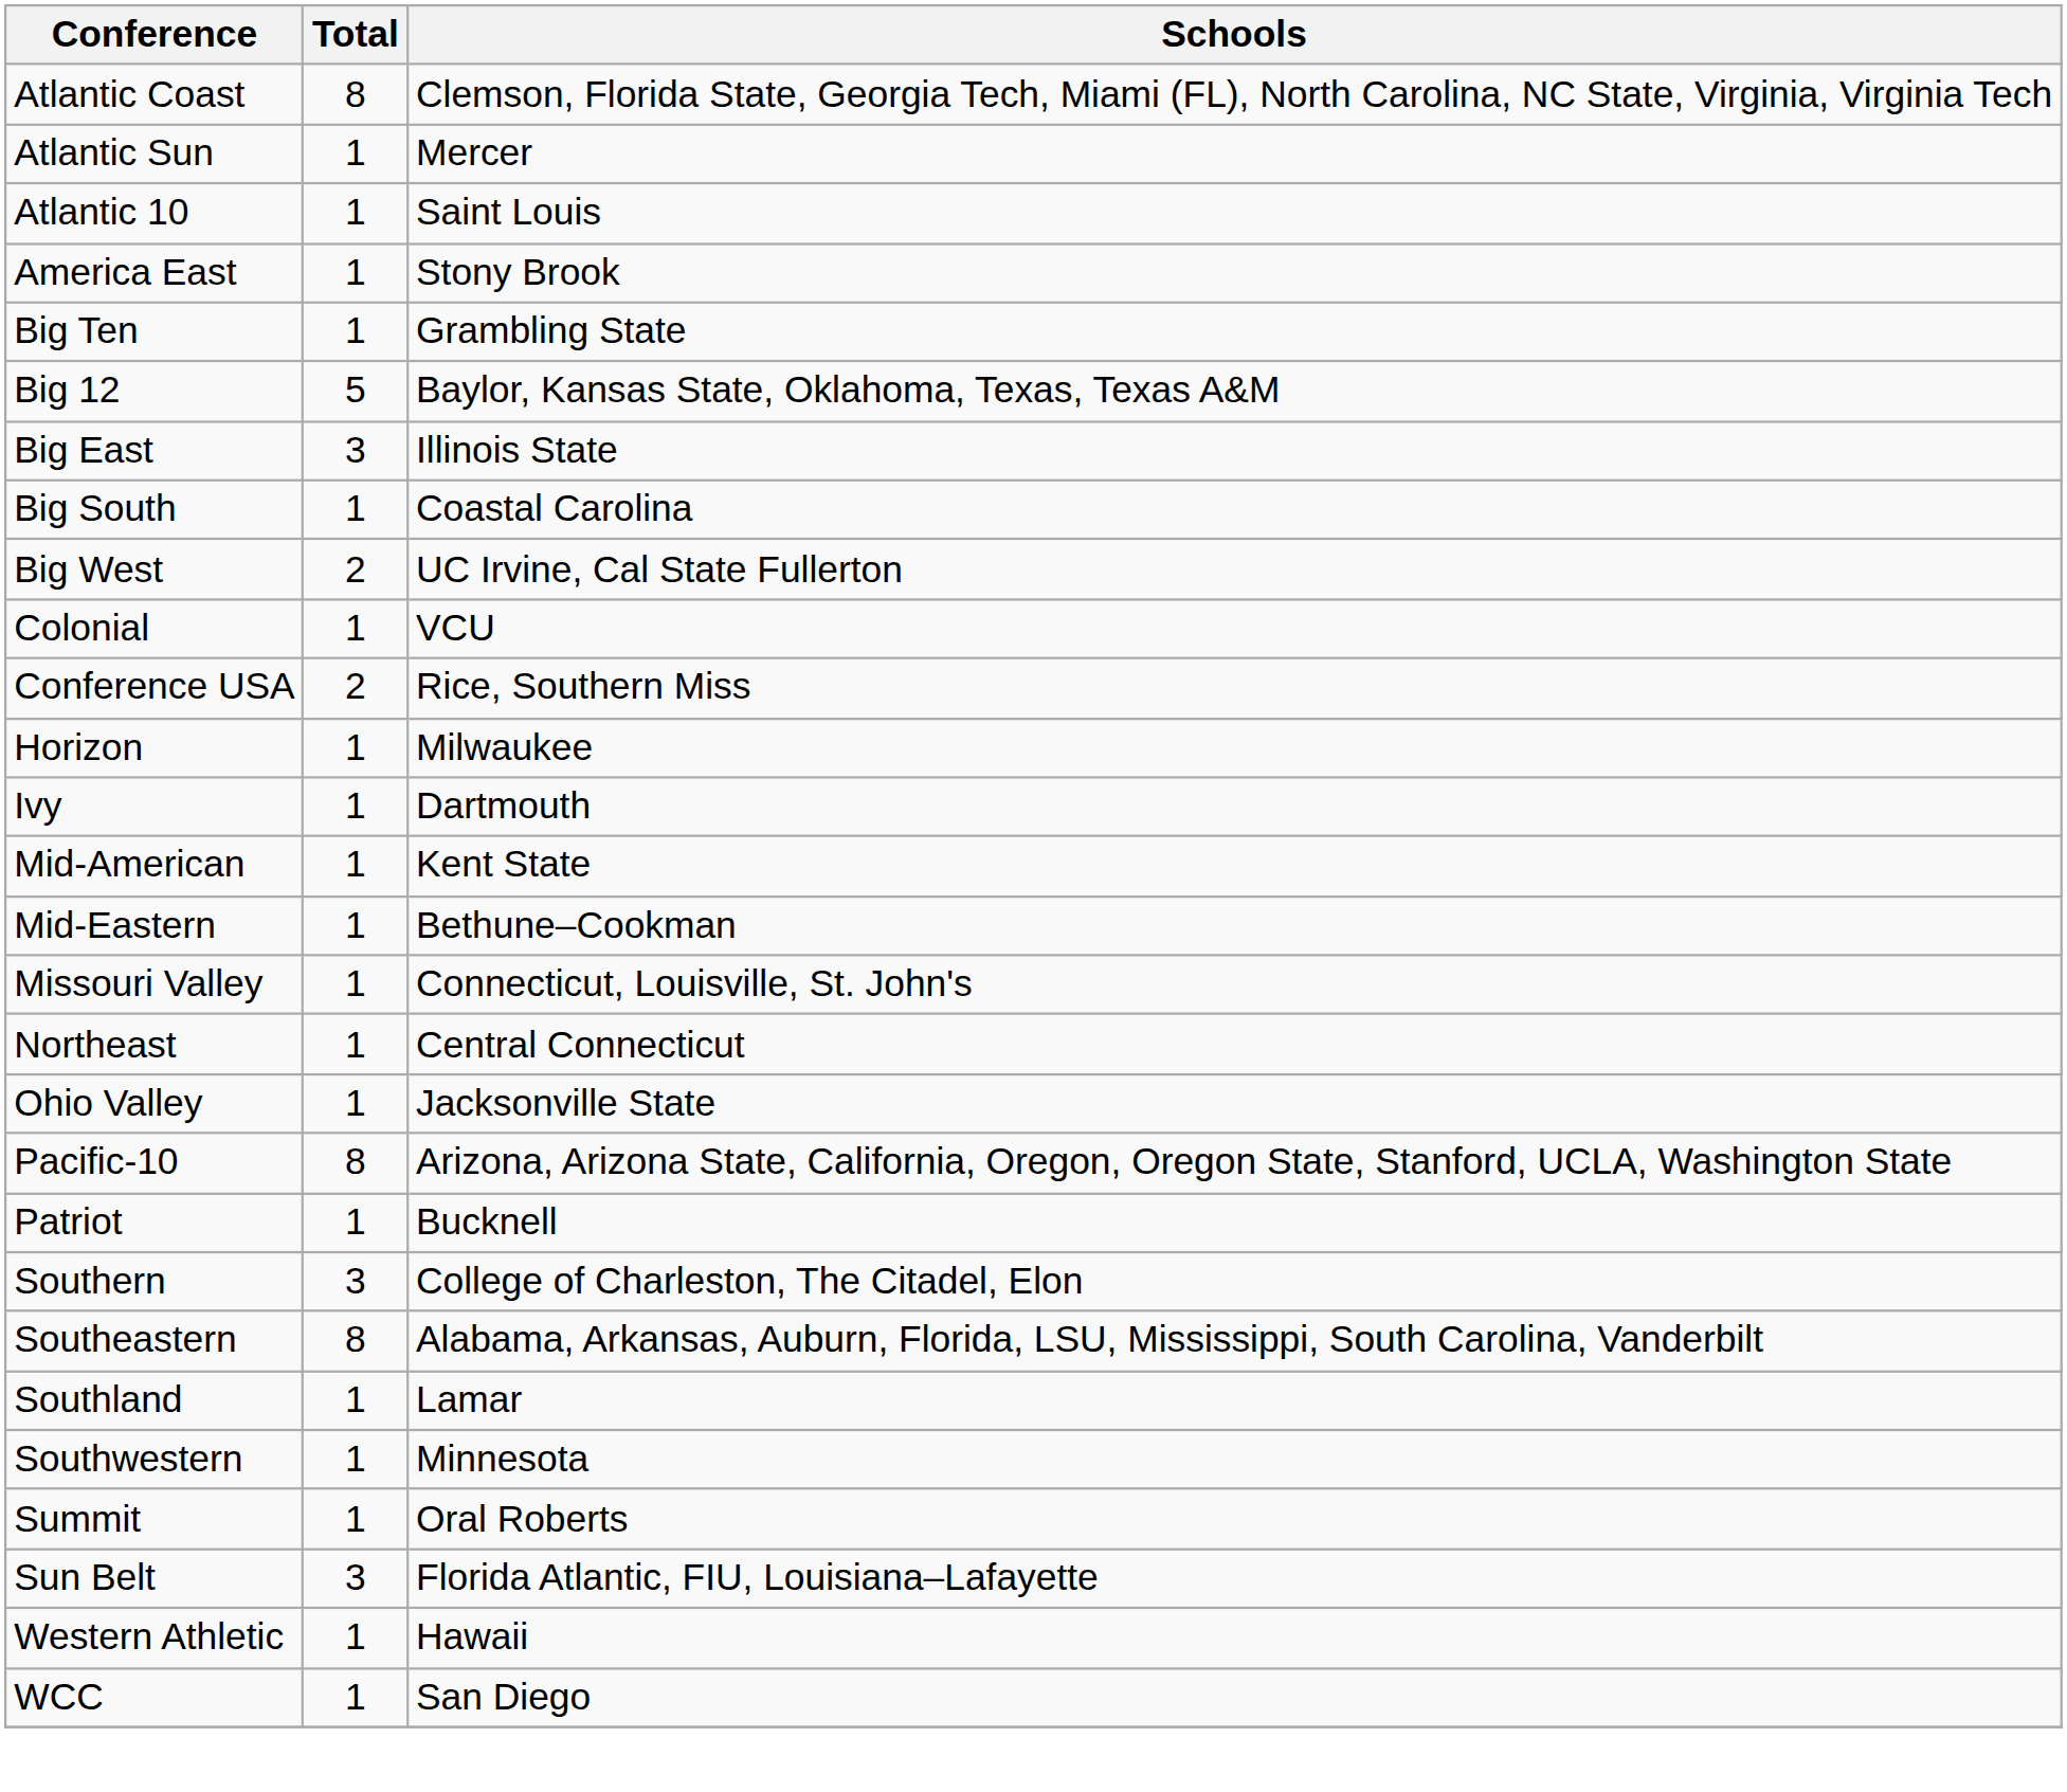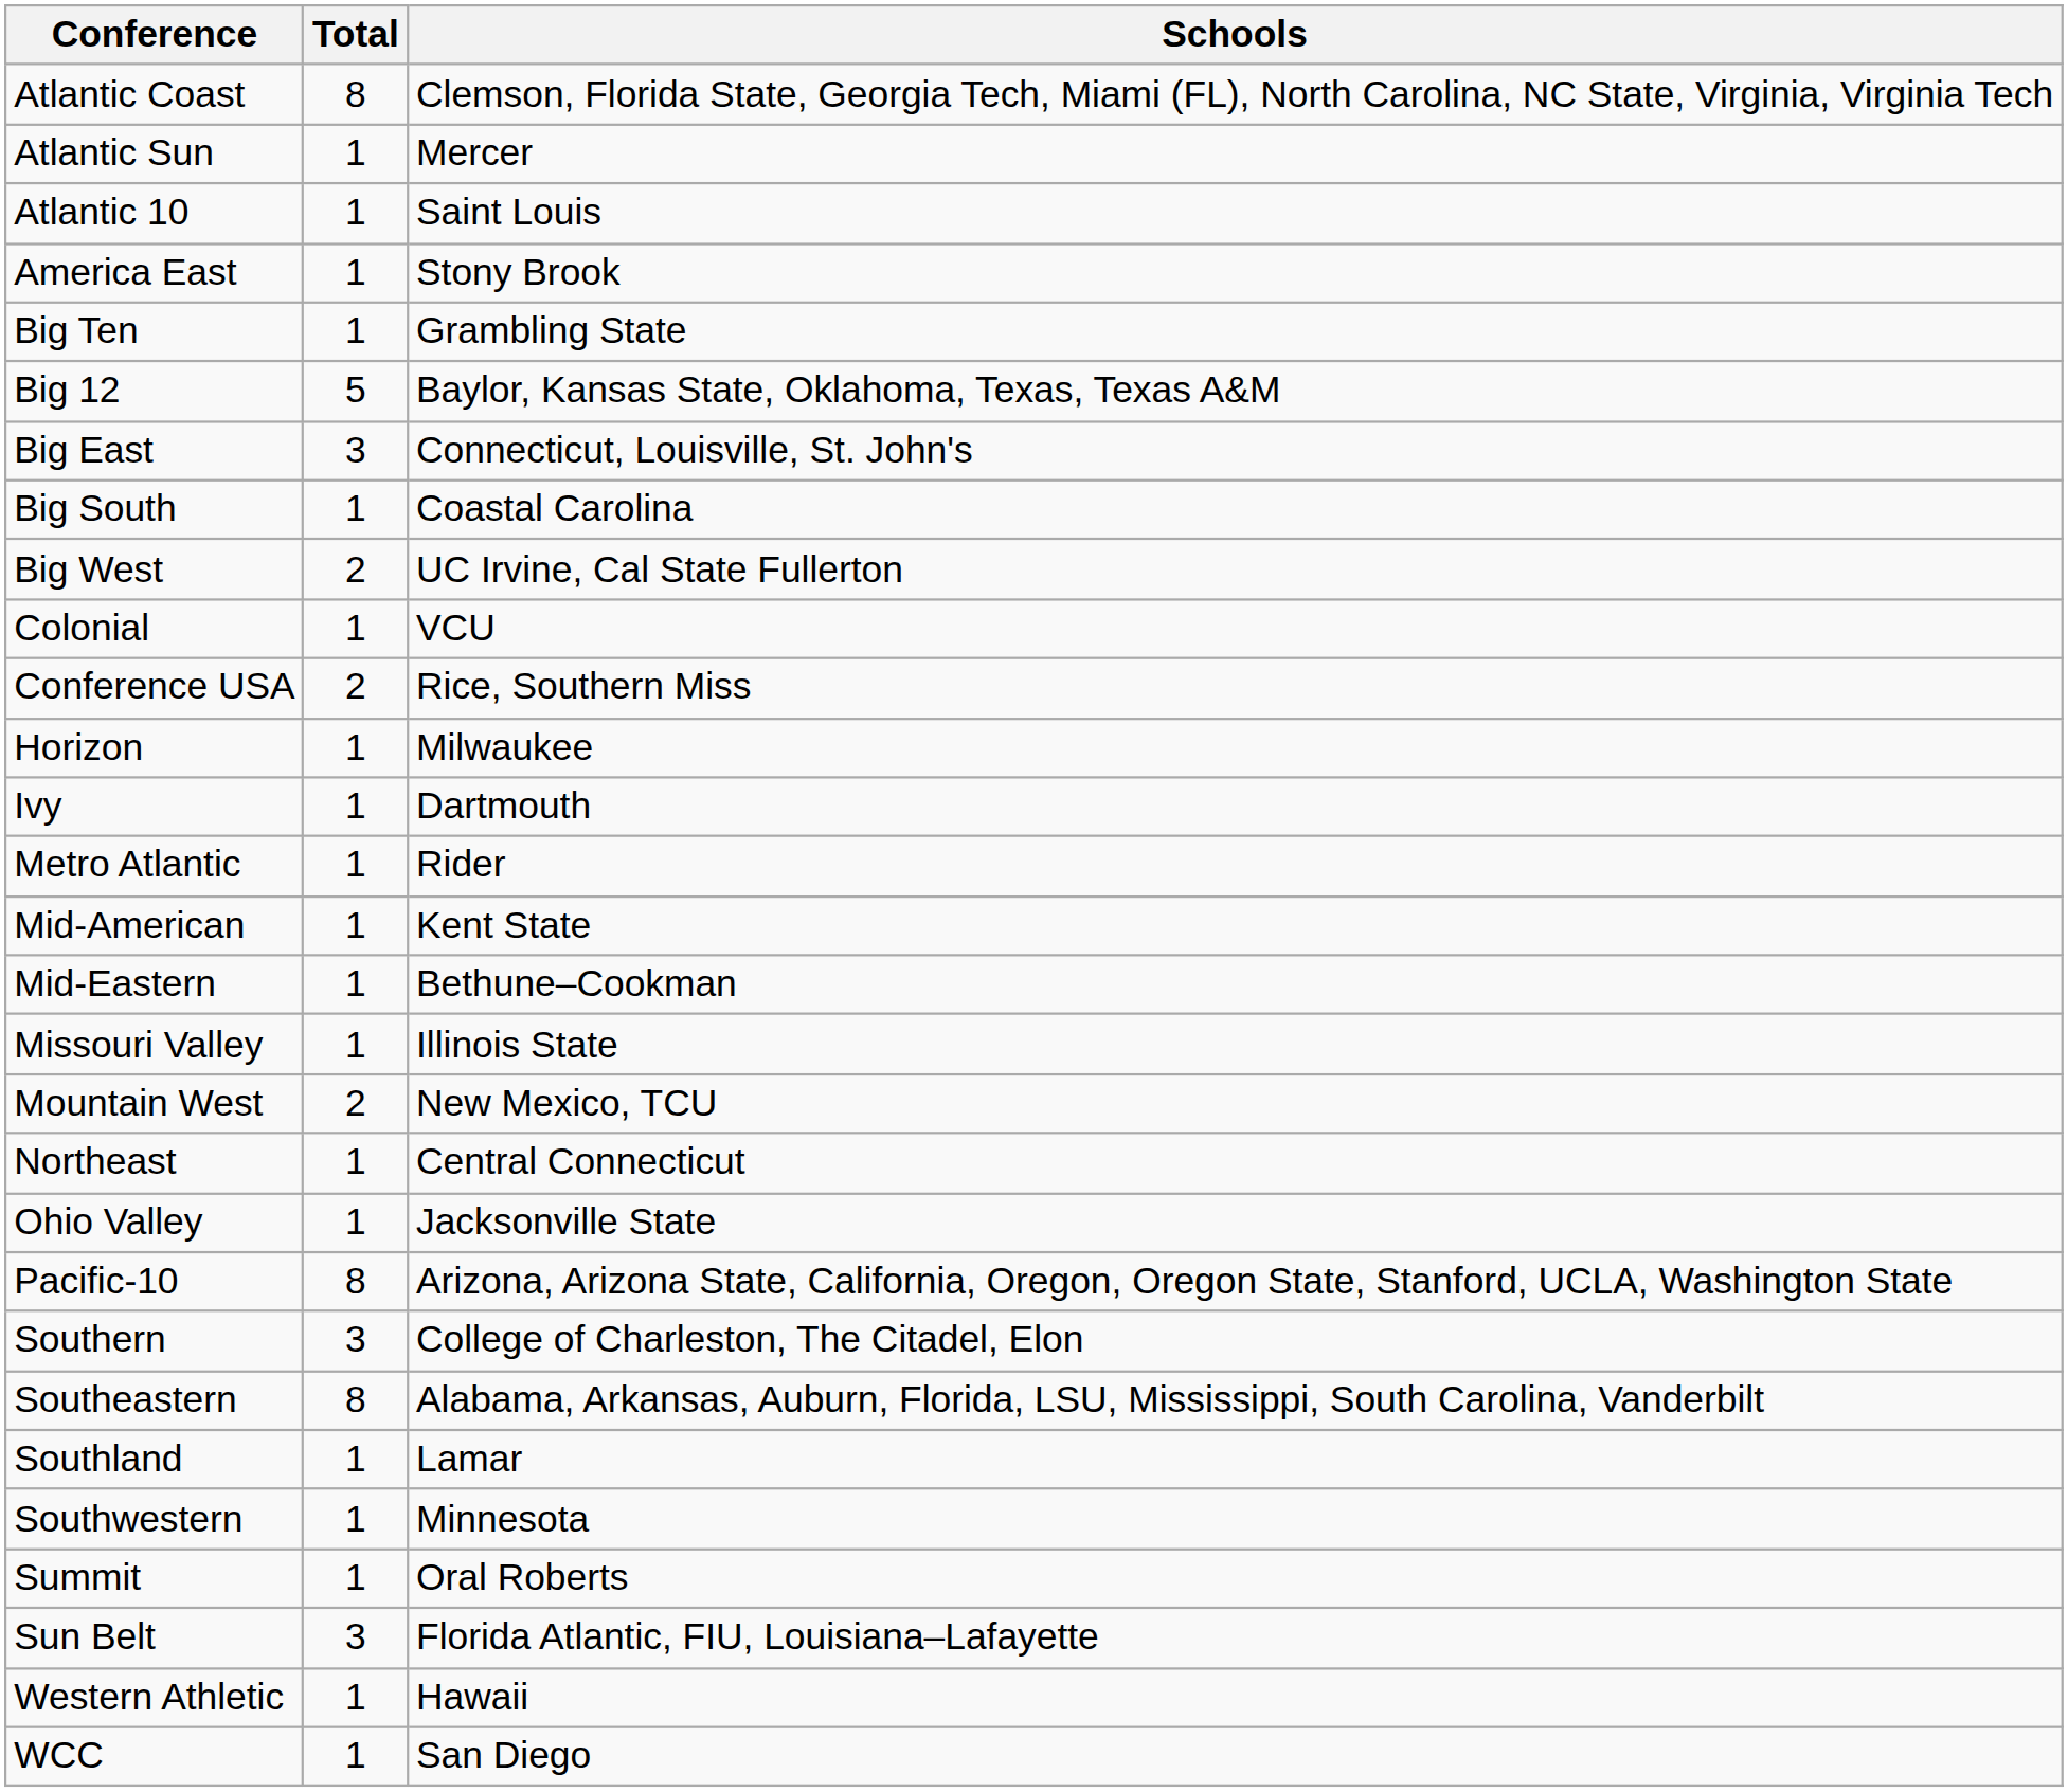Big East | Schools: Illinois State -> Connecticut, Louisville, St. John's
+ row: Metro Atlantic | 1 | Rider
Missouri Valley | Schools: Connecticut, Louisville, St. John's -> Illinois State
+ row: Mountain West | 2 | New Mexico, TCU
- row: Patriot | 1 | Bucknell
